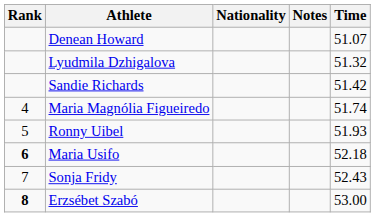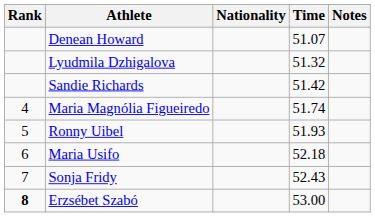columns swapped: Time <-> Notes
Maria Usifo | Rank: bold -> normal
